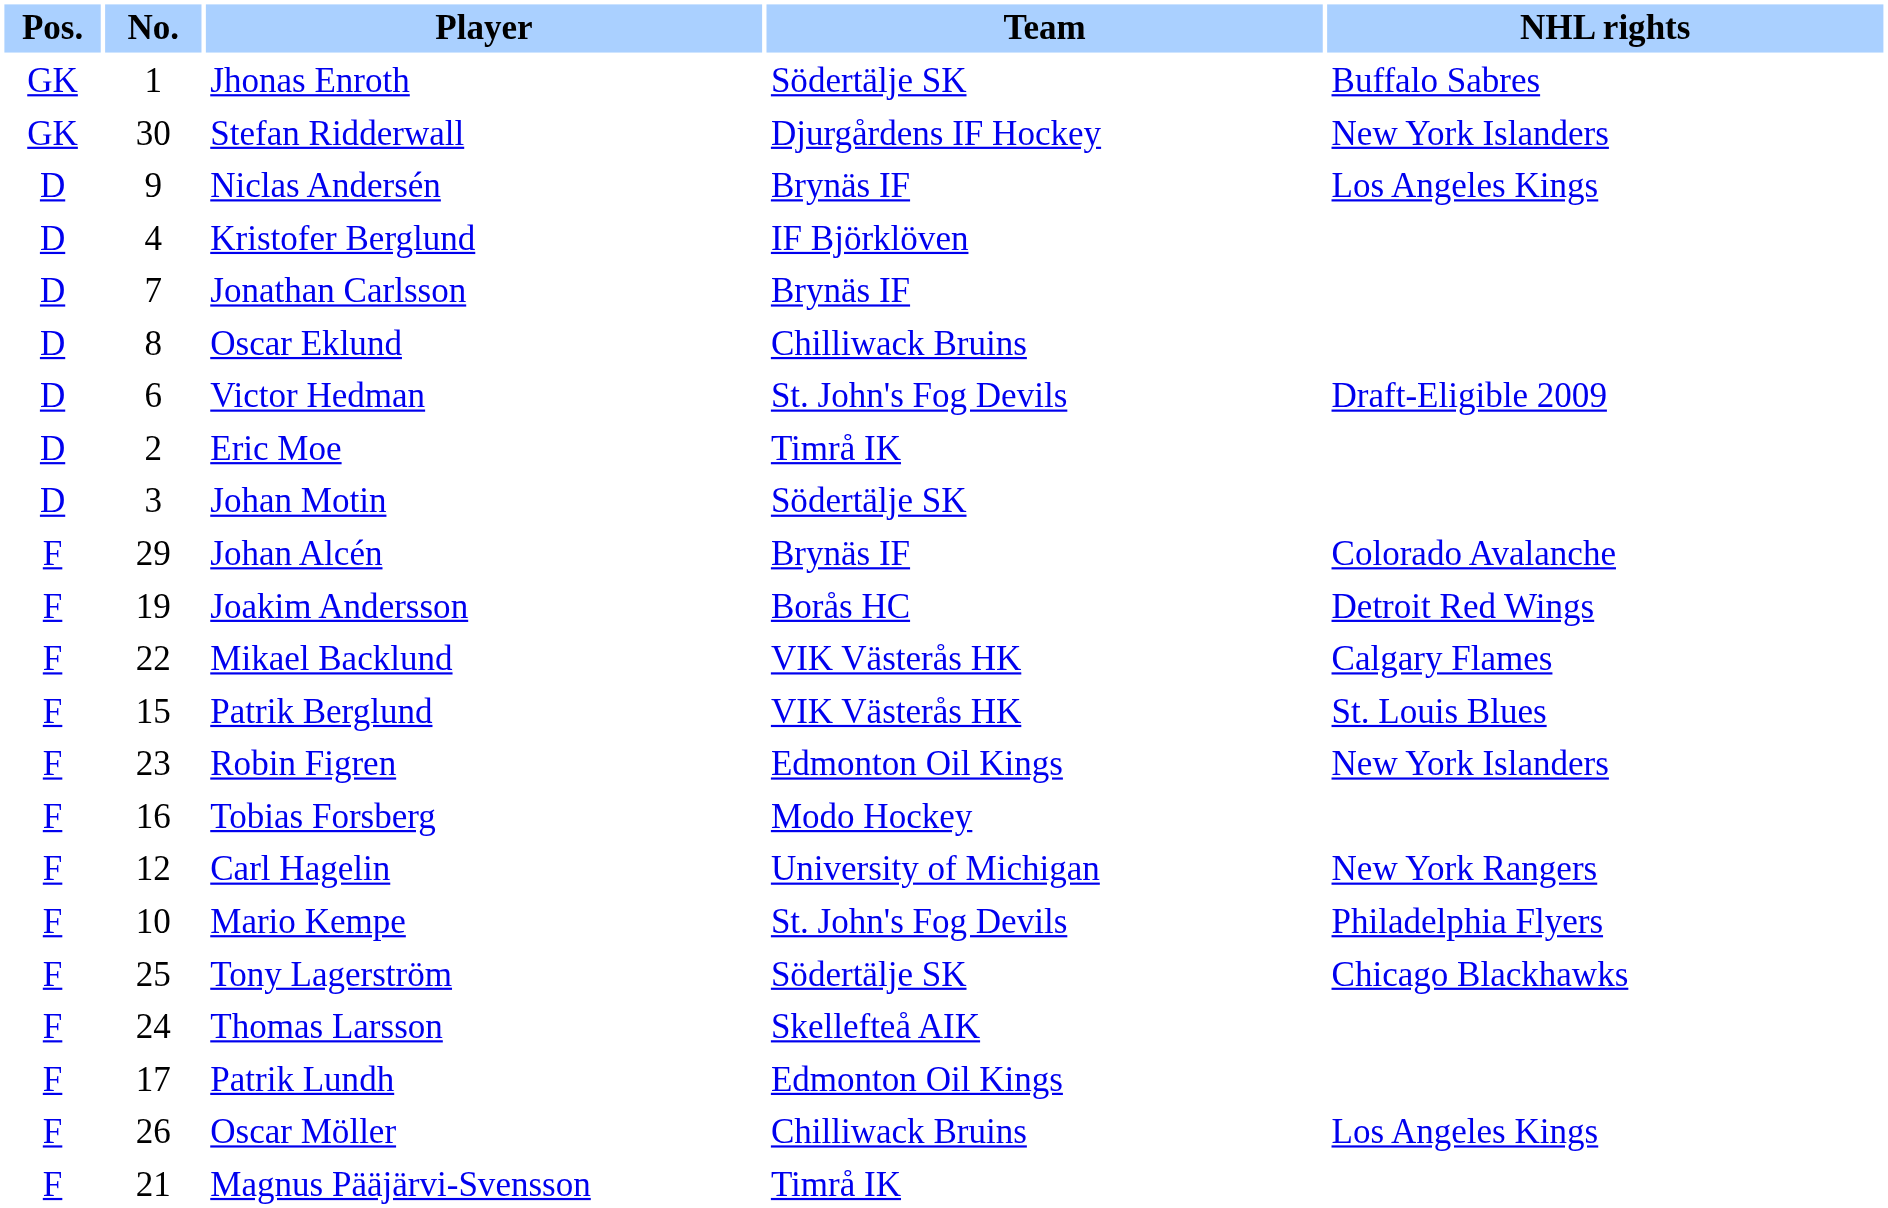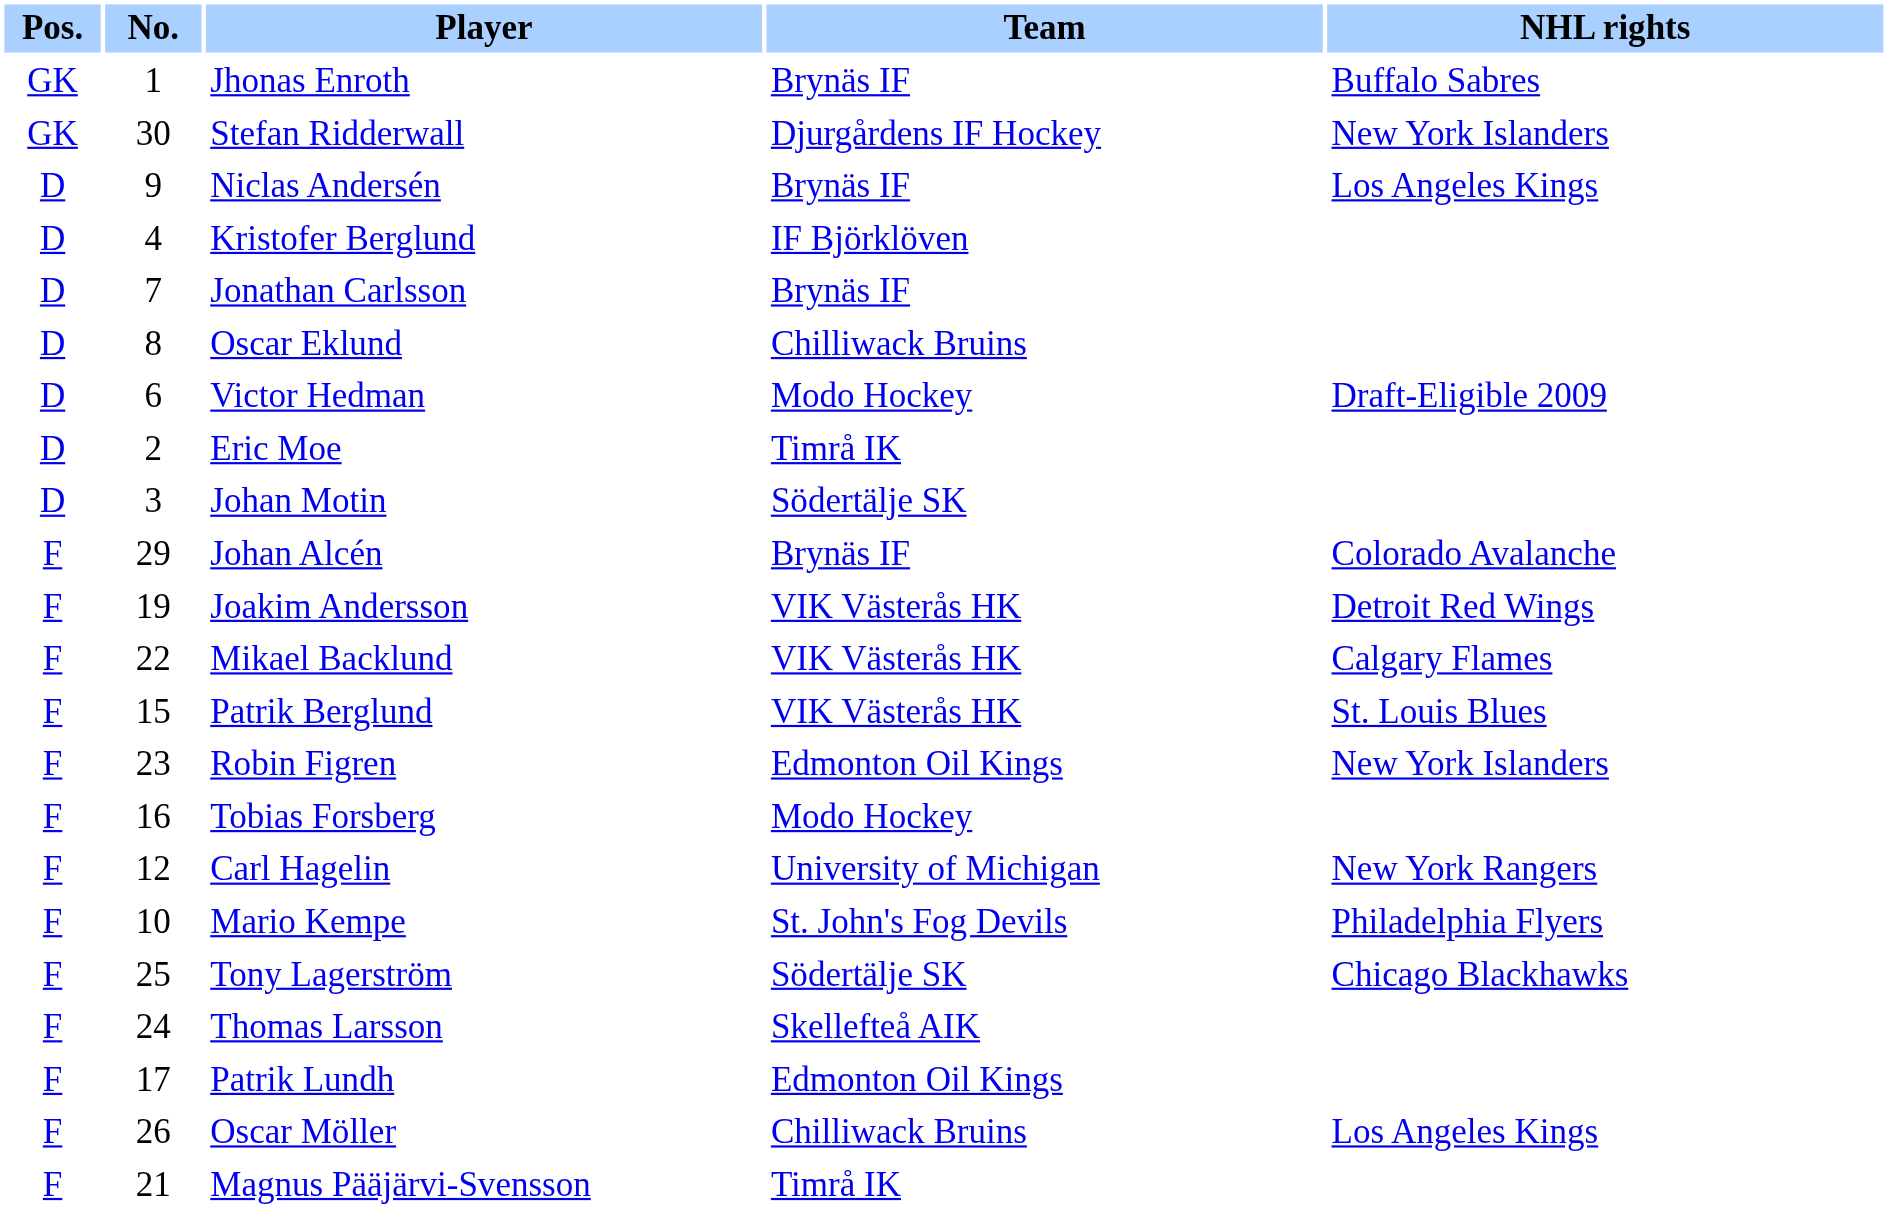Jhonas Enroth | Team: Södertälje SK -> Brynäs IF
Victor Hedman | Team: St. John's Fog Devils -> Modo Hockey
Joakim Andersson | Team: Borås HC -> VIK Västerås HK
